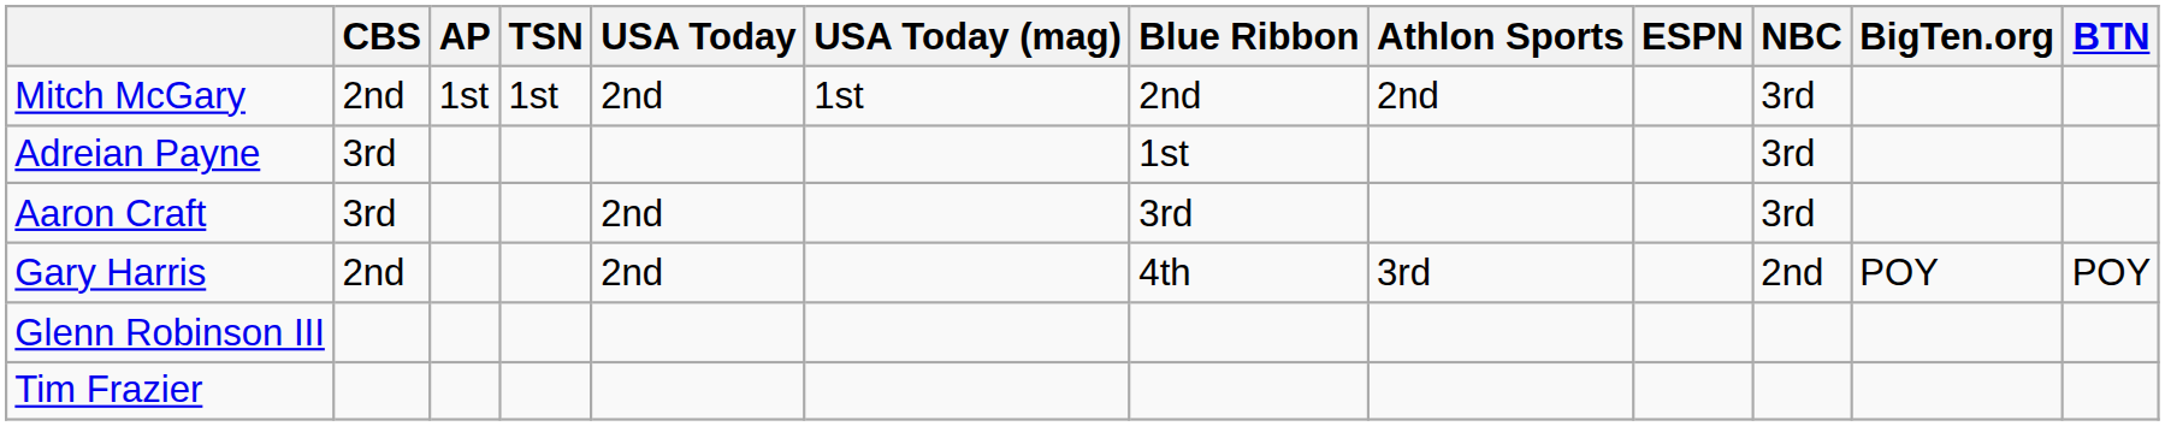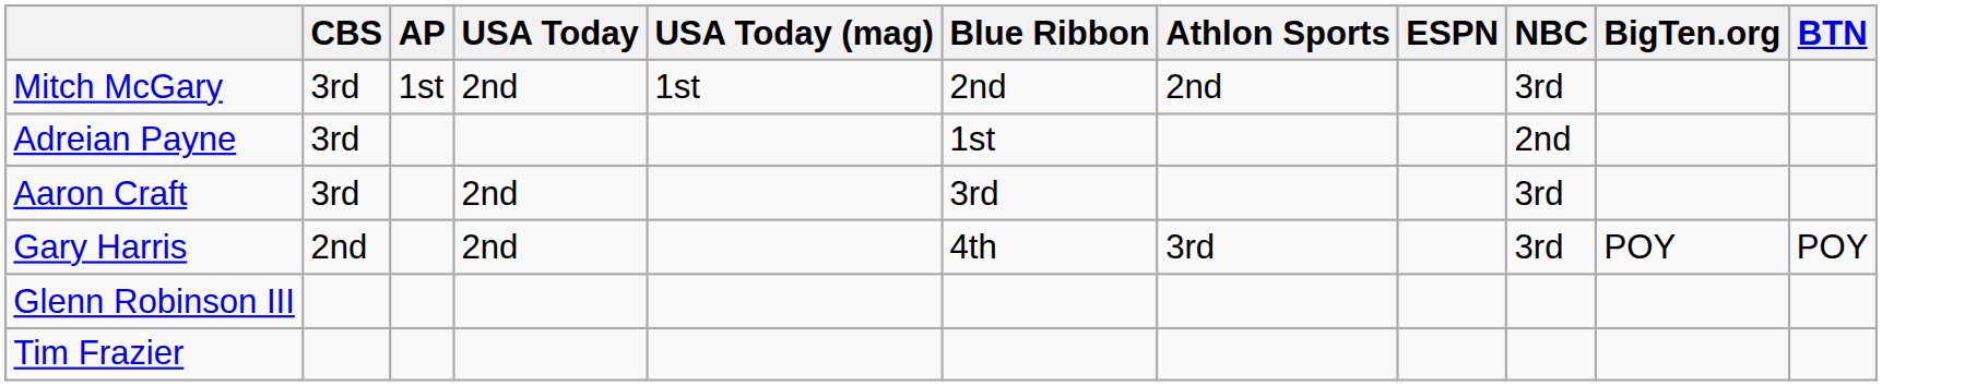- column: TSN | 1st
Mitch McGary | CBS: 2nd -> 3rd
Adreian Payne | NBC: 3rd -> 2nd
Gary Harris | NBC: 2nd -> 3rd
